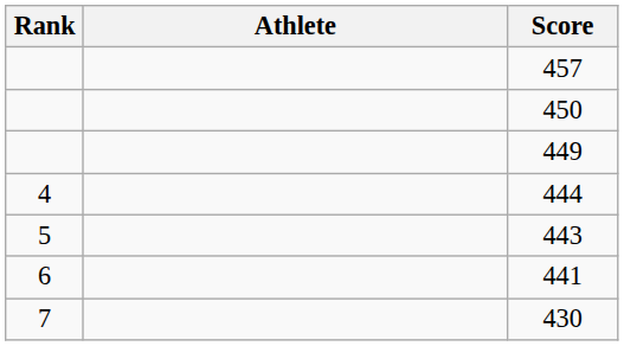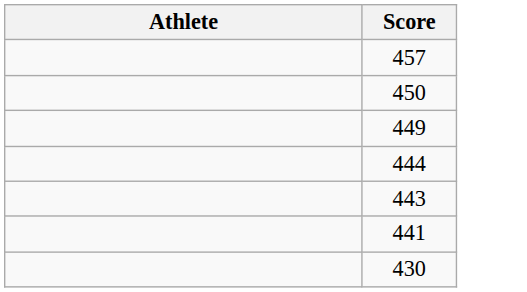- column: Rank | 4 | 5 | 6 | 7
